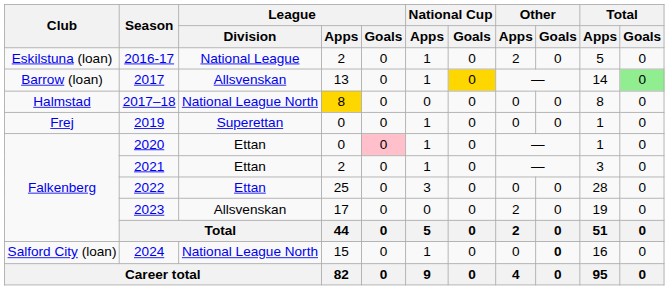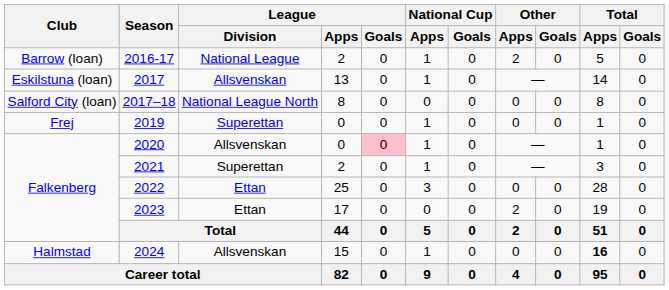2016-17 | Club: Eskilstuna (loan) -> Barrow (loan)
2017 | Club: Barrow (loan) -> Eskilstuna (loan)
2017 | National Cup / Goals: gold background -> no background
2017 | Total / Goals: lightgreen background -> no background
2017–18 | Club: Halmstad -> Salford City (loan)
2017–18 | League / Apps: gold background -> no background
2020 | League / Division: Ettan -> Allsvenskan
2021 | League / Division: Ettan -> Superettan
2023 | League / Division: Allsvenskan -> Ettan
2024 | Club: Salford City (loan) -> Halmstad
2024 | League / Division: National League North -> Allsvenskan
2024 | Other / Goals: bold -> normal
2024 | Total / Apps: normal -> bold
